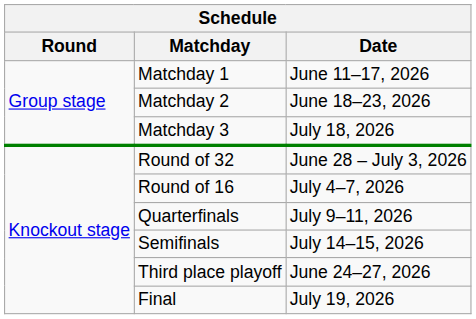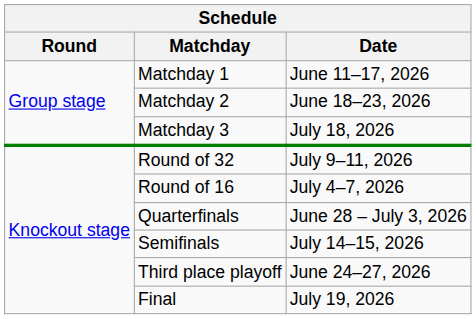Round of 32 | Date: June 28 – July 3, 2026 -> July 9–11, 2026
Quarterfinals | Date: July 9–11, 2026 -> June 28 – July 3, 2026
